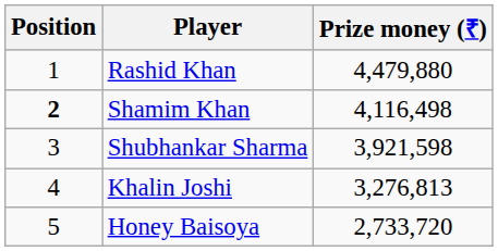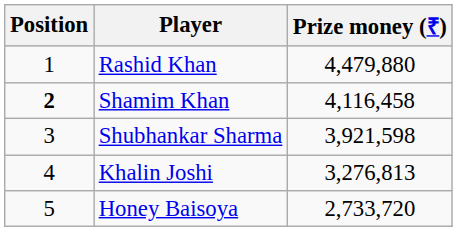Shamim Khan | Prize money (₹): 4,116,498 -> 4,116,458
